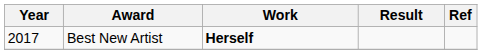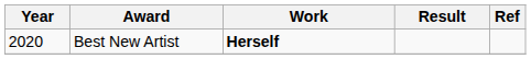Best New Artist | Year: 2017 -> 2020
